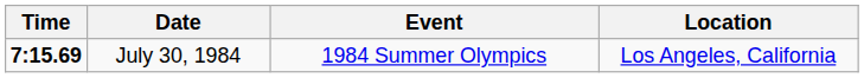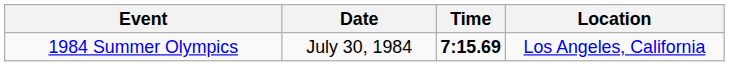columns swapped: Time <-> Event
